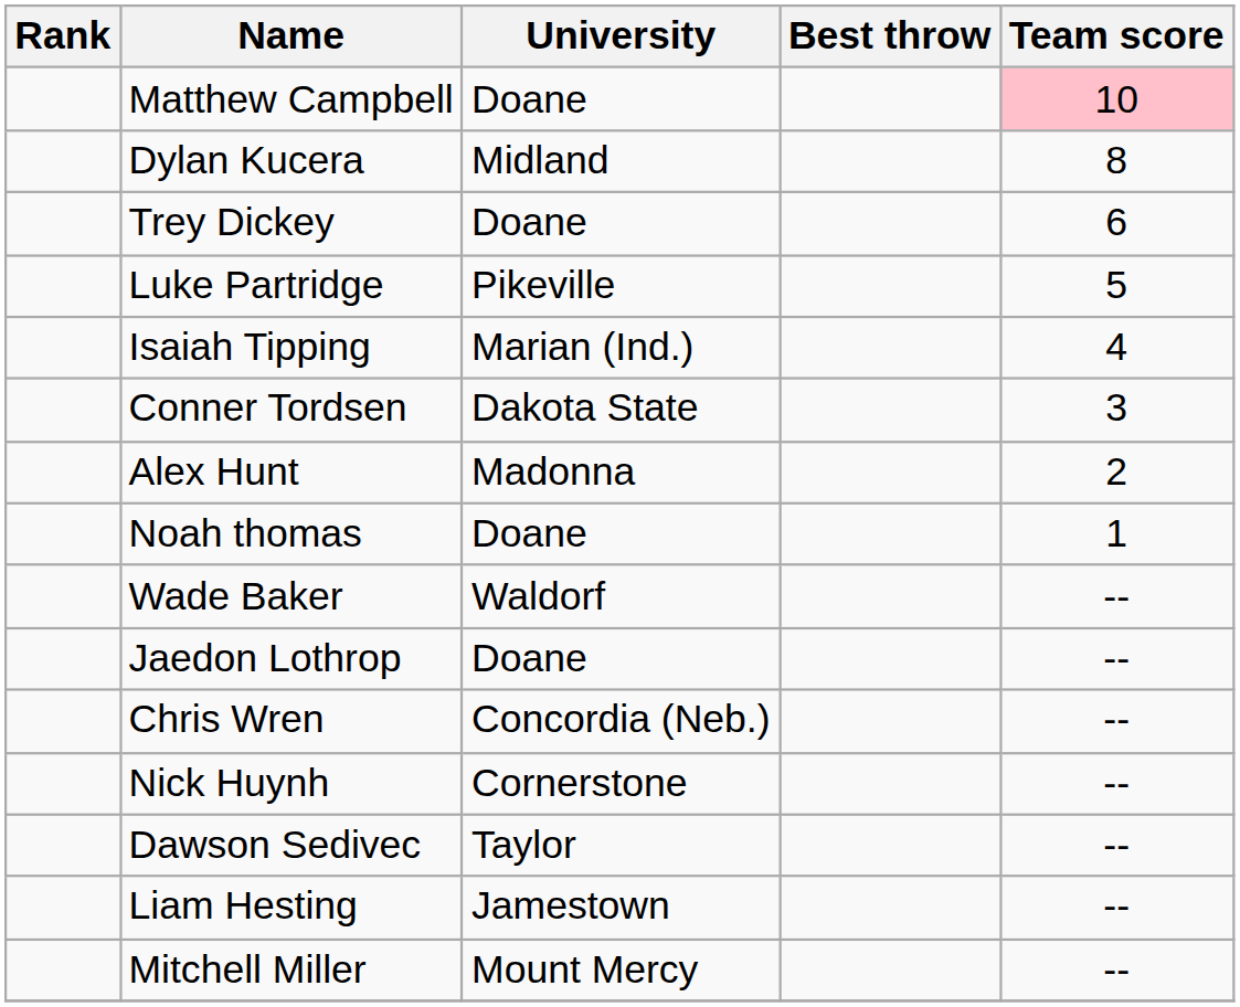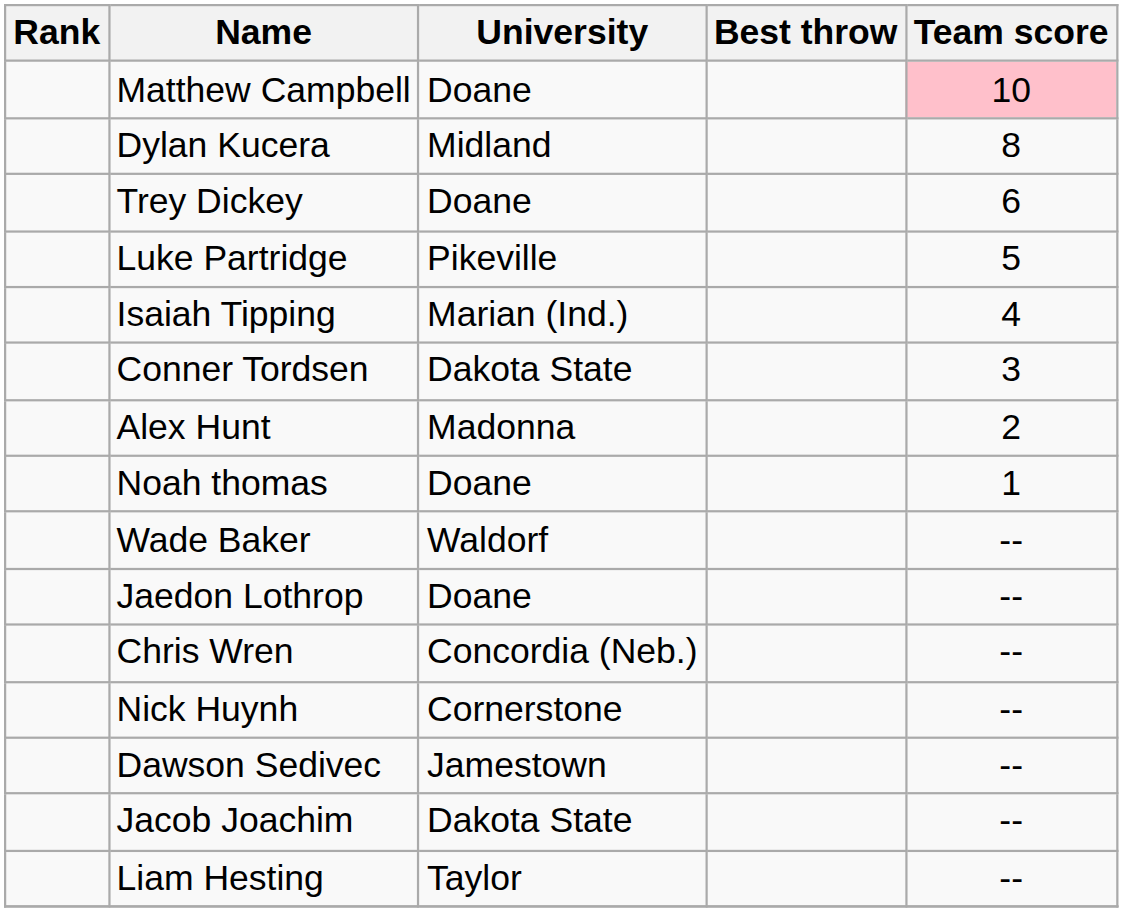Dawson Sedivec | University: Taylor -> Jamestown
+ row: Jacob Joachim | Dakota State | --
Liam Hesting | University: Jamestown -> Taylor
- row: Mitchell Miller | Mount Mercy | --
